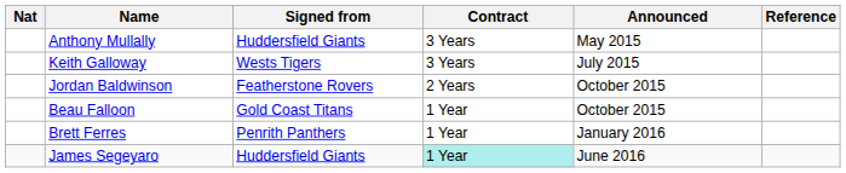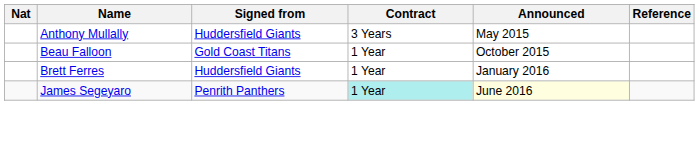- row: Keith Galloway | Wests Tigers | 3 Years | July 2015
- row: Jordan Baldwinson | Featherstone Rovers | 2 Years | October 2015
Brett Ferres | Signed from: Penrith Panthers -> Huddersfield Giants
James Segeyaro | Signed from: Huddersfield Giants -> Penrith Panthers
James Segeyaro | Announced: no background -> lightyellow background
